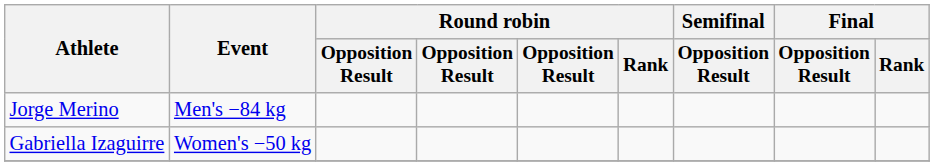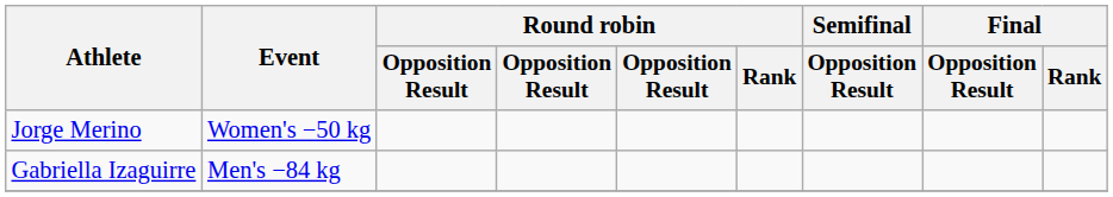Jorge Merino | Event: Men's −84 kg -> Women's −50 kg
Gabriella Izaguirre | Event: Women's −50 kg -> Men's −84 kg
